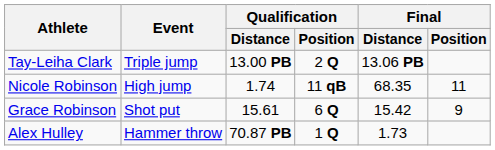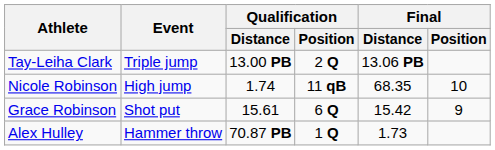Nicole Robinson | Final / Position: 11 -> 10
